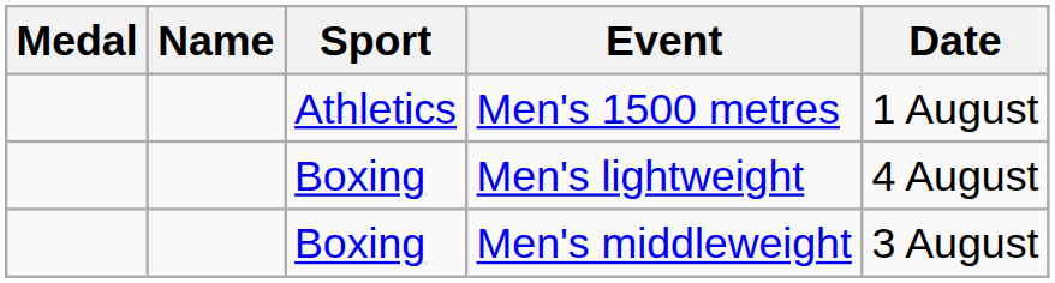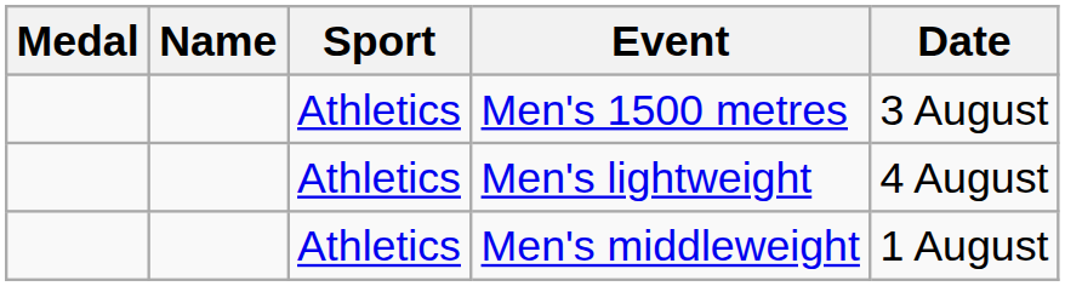Men's 1500 metres | Date: 1 August -> 3 August
Men's lightweight | Sport: Boxing -> Athletics
Men's middleweight | Sport: Boxing -> Athletics
Men's middleweight | Date: 3 August -> 1 August
